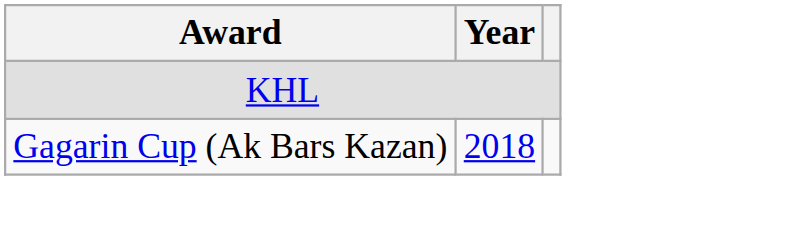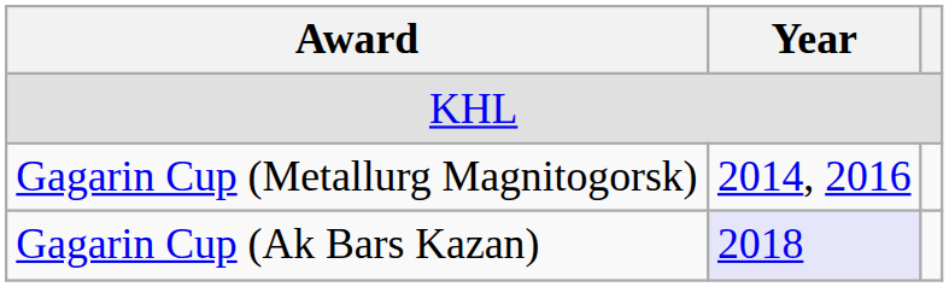+ row: Gagarin Cup (Metallurg Magnitogorsk) | 2014, 2016
Gagarin Cup (Ak Bars Kazan) | Year: no background -> lavender background
